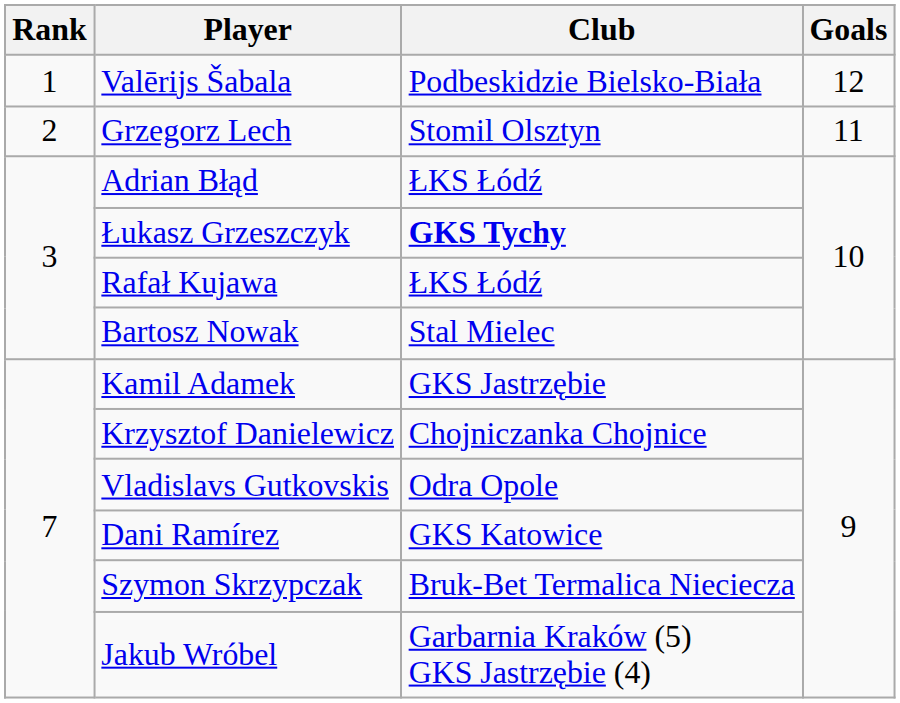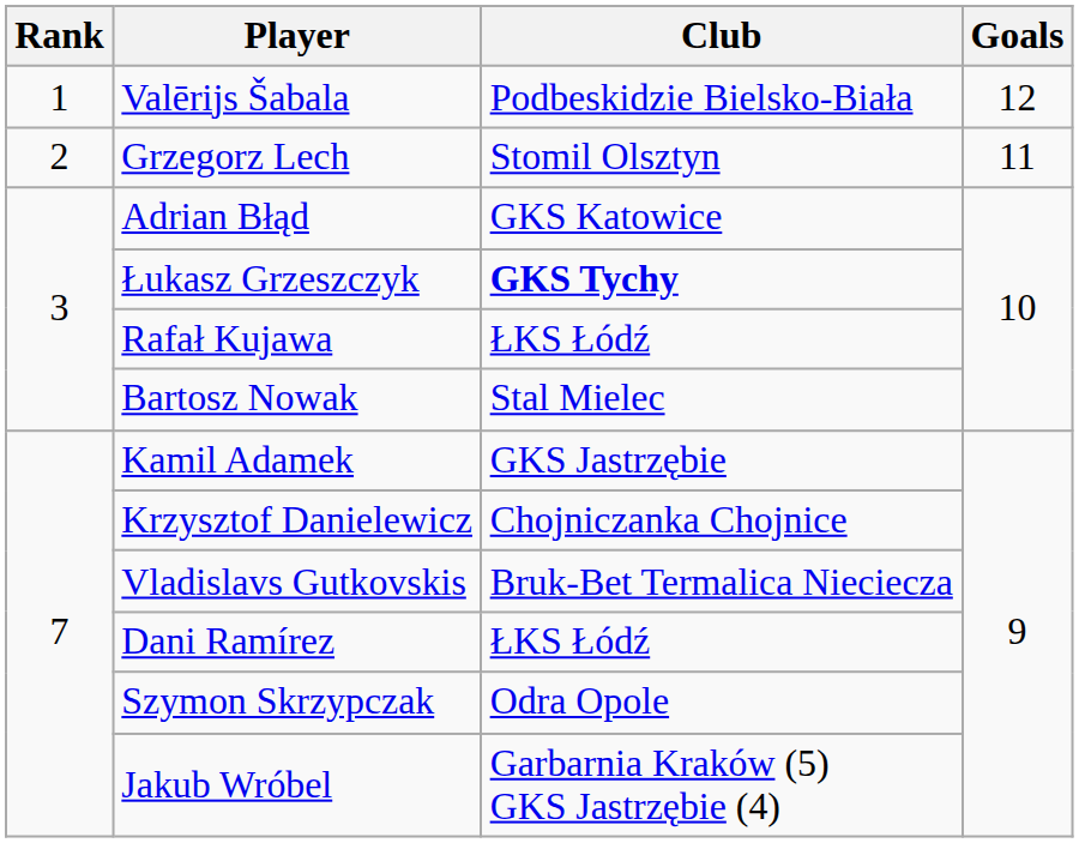Adrian Błąd | Club: ŁKS Łódź -> GKS Katowice
Vladislavs Gutkovskis | Club: Odra Opole -> Bruk-Bet Termalica Nieciecza
Dani Ramírez | Club: GKS Katowice -> ŁKS Łódź
Szymon Skrzypczak | Club: Bruk-Bet Termalica Nieciecza -> Odra Opole
